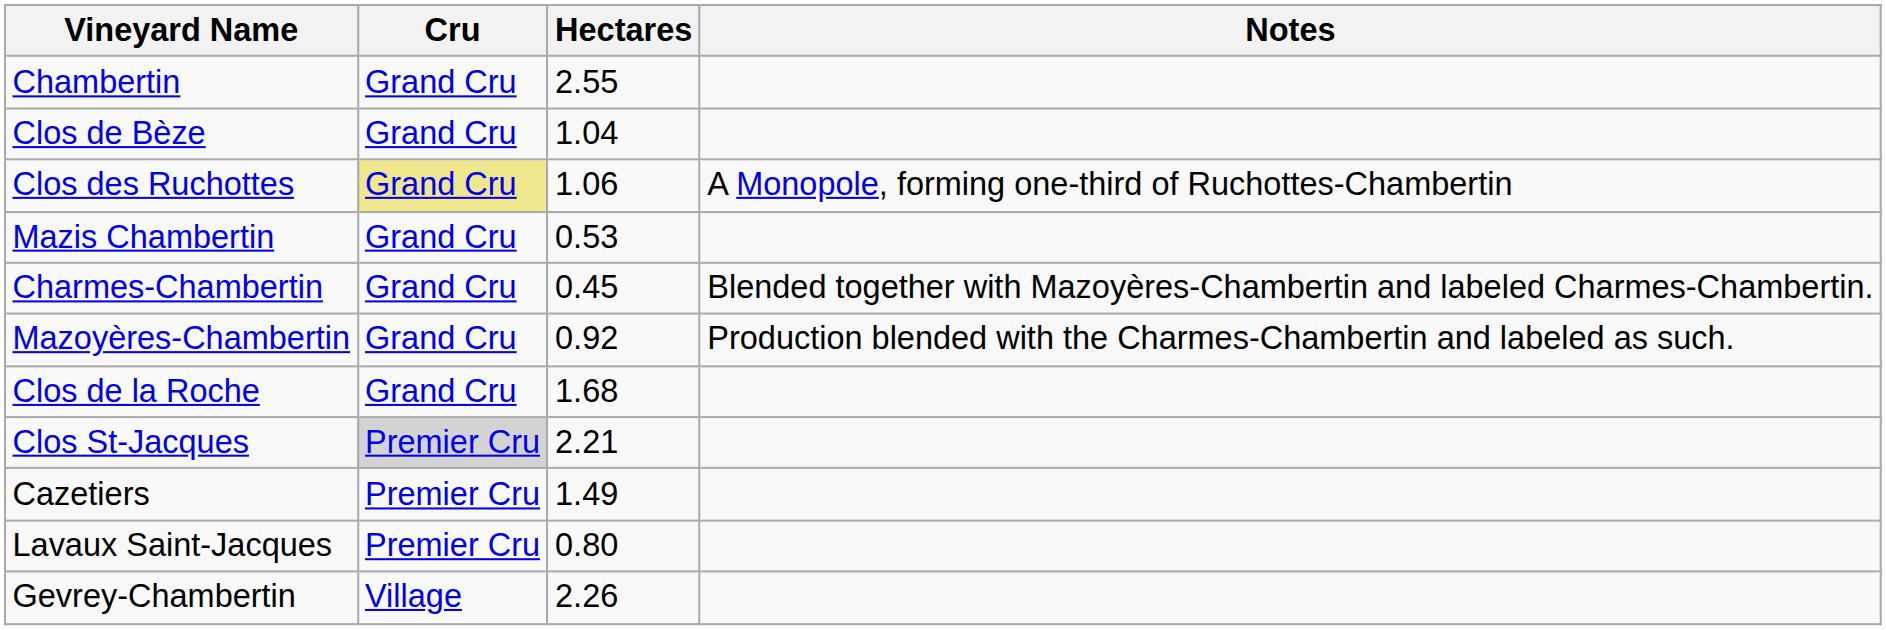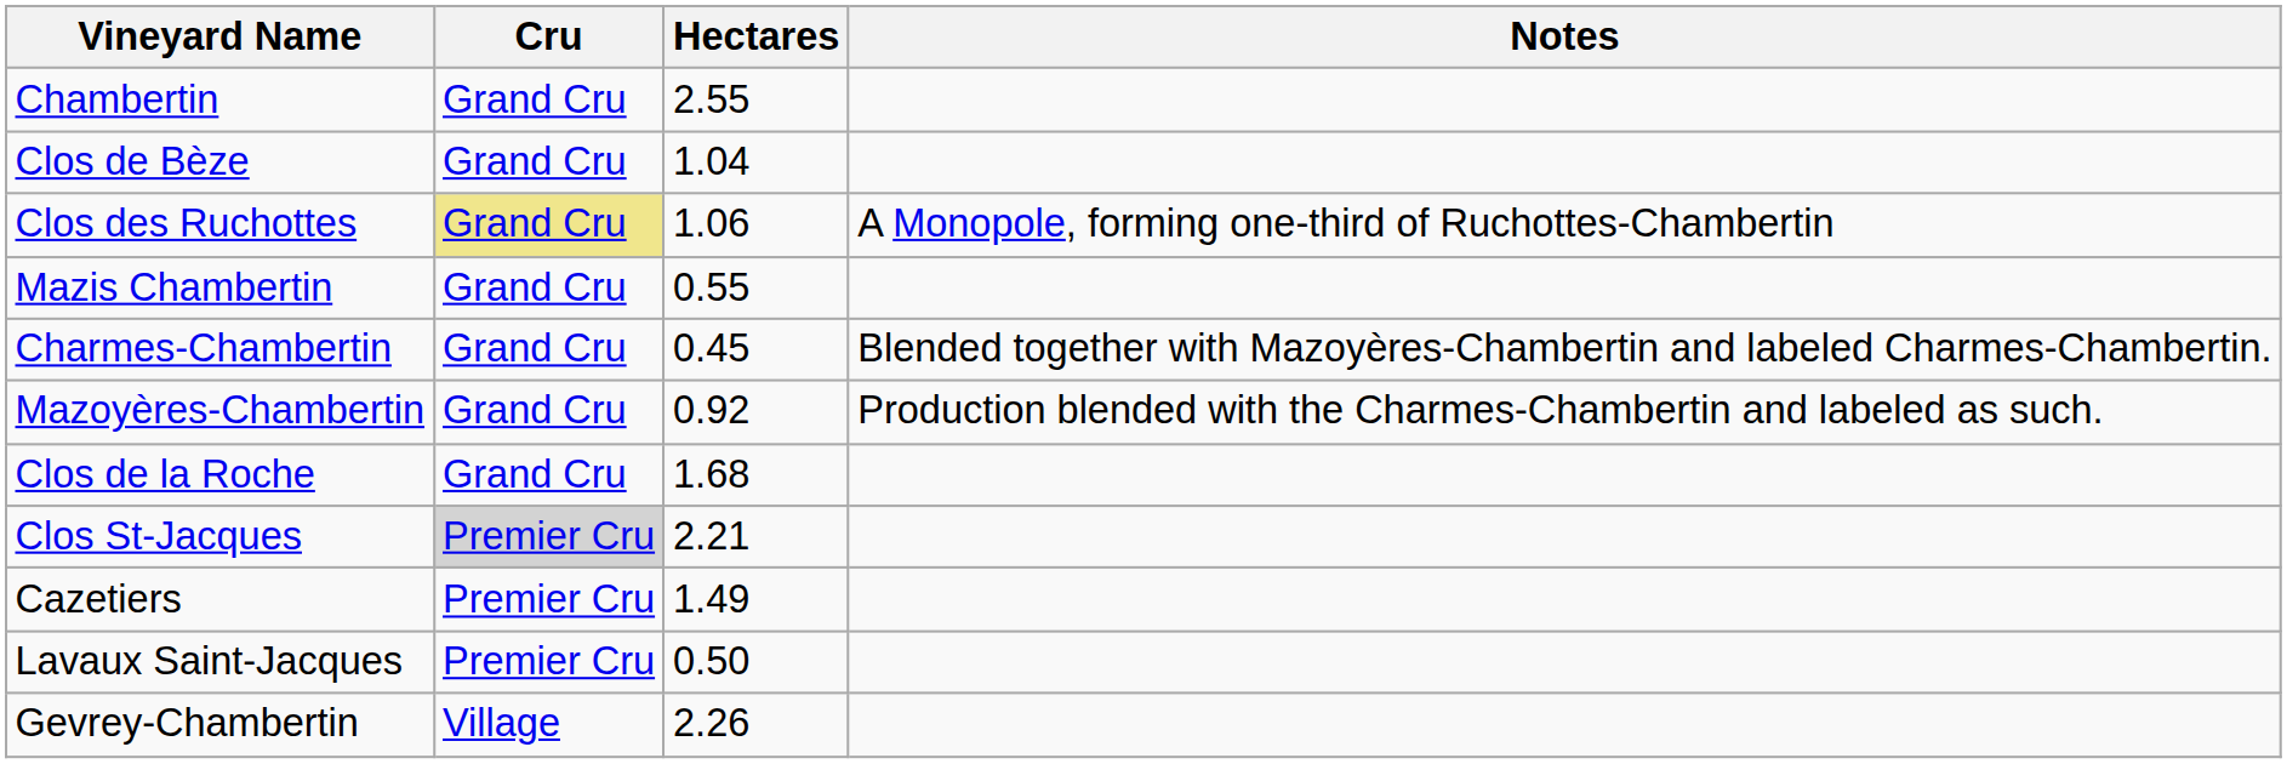Mazis Chambertin | Hectares: 0.53 -> 0.55
Lavaux Saint-Jacques | Hectares: 0.80 -> 0.50
